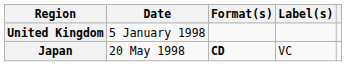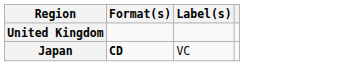- column: Date | 5 January 1998 | 20 May 1998
